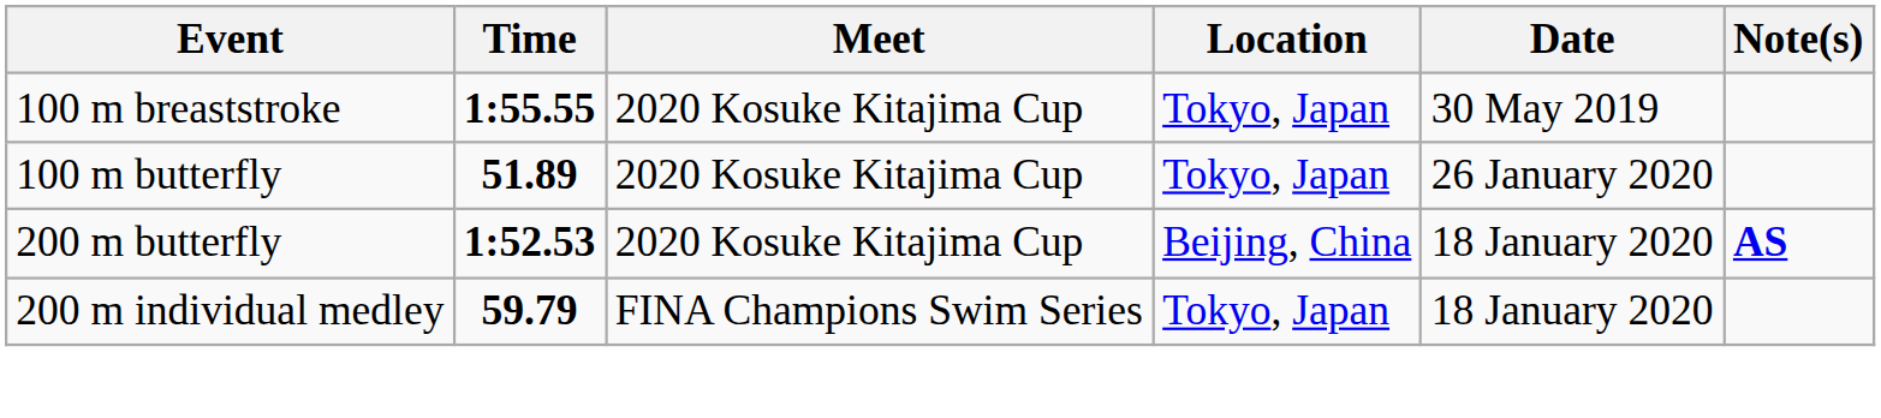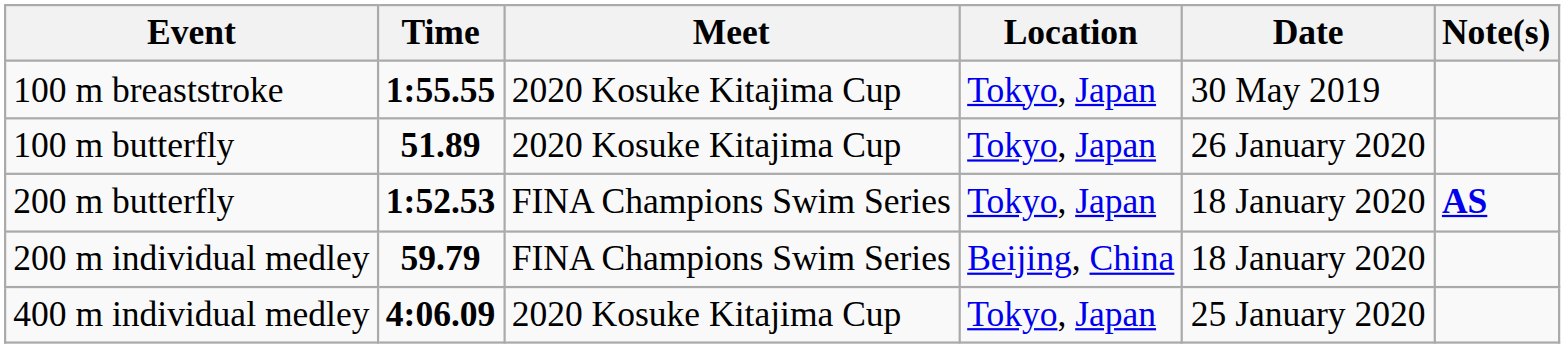200 m butterfly | Meet: 2020 Kosuke Kitajima Cup -> FINA Champions Swim Series
200 m butterfly | Location: Beijing, China -> Tokyo, Japan
200 m individual medley | Location: Tokyo, Japan -> Beijing, China
+ row: 400 m individual medley | 4:06.09 | 2020 Kosuke Kitajima Cup | Tokyo, Japan | 25 January 2020
